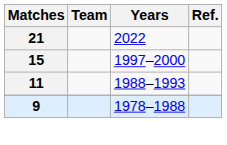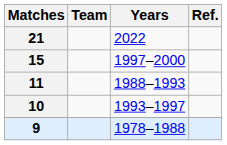+ row: 10 | 1993–1997
